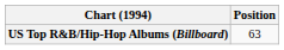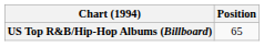US Top R&B/Hip-Hop Albums (Billboard) | Position: 63 -> 65
